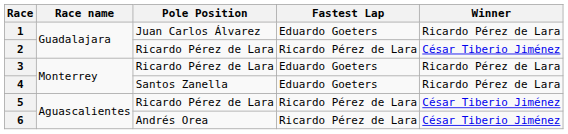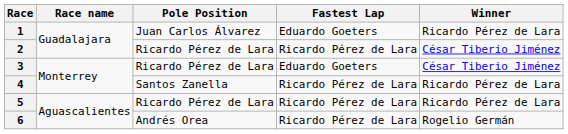3 | Winner: Ricardo Pérez de Lara -> César Tiberio Jiménez
4 | Fastest Lap: Eduardo Goeters -> Ricardo Pérez de Lara
5 | Winner: César Tiberio Jiménez -> Ricardo Pérez de Lara
6 | Winner: César Tiberio Jiménez -> Rogelio Germán
